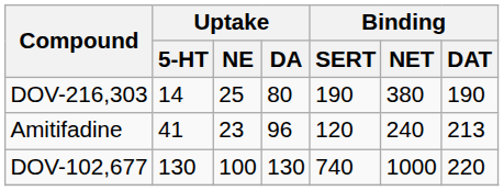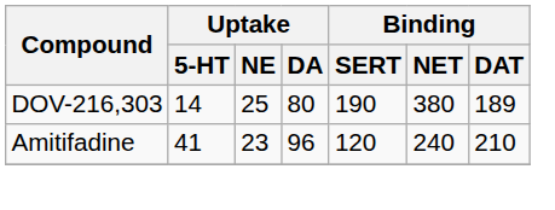DOV-216,303 | Binding / DAT: 190 -> 189
Amitifadine | Binding / DAT: 213 -> 210
- row: DOV-102,677 | 130 | 100 | 130 | 740 | 1000 | 220
